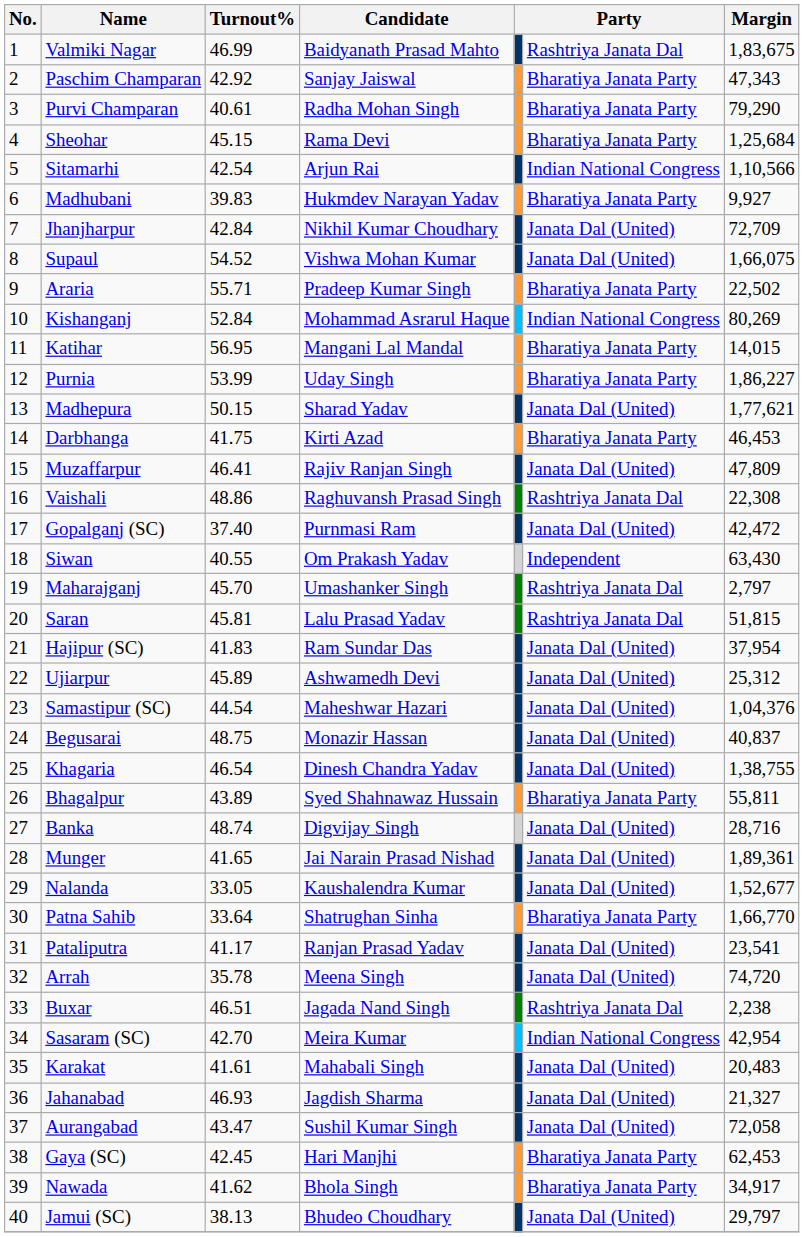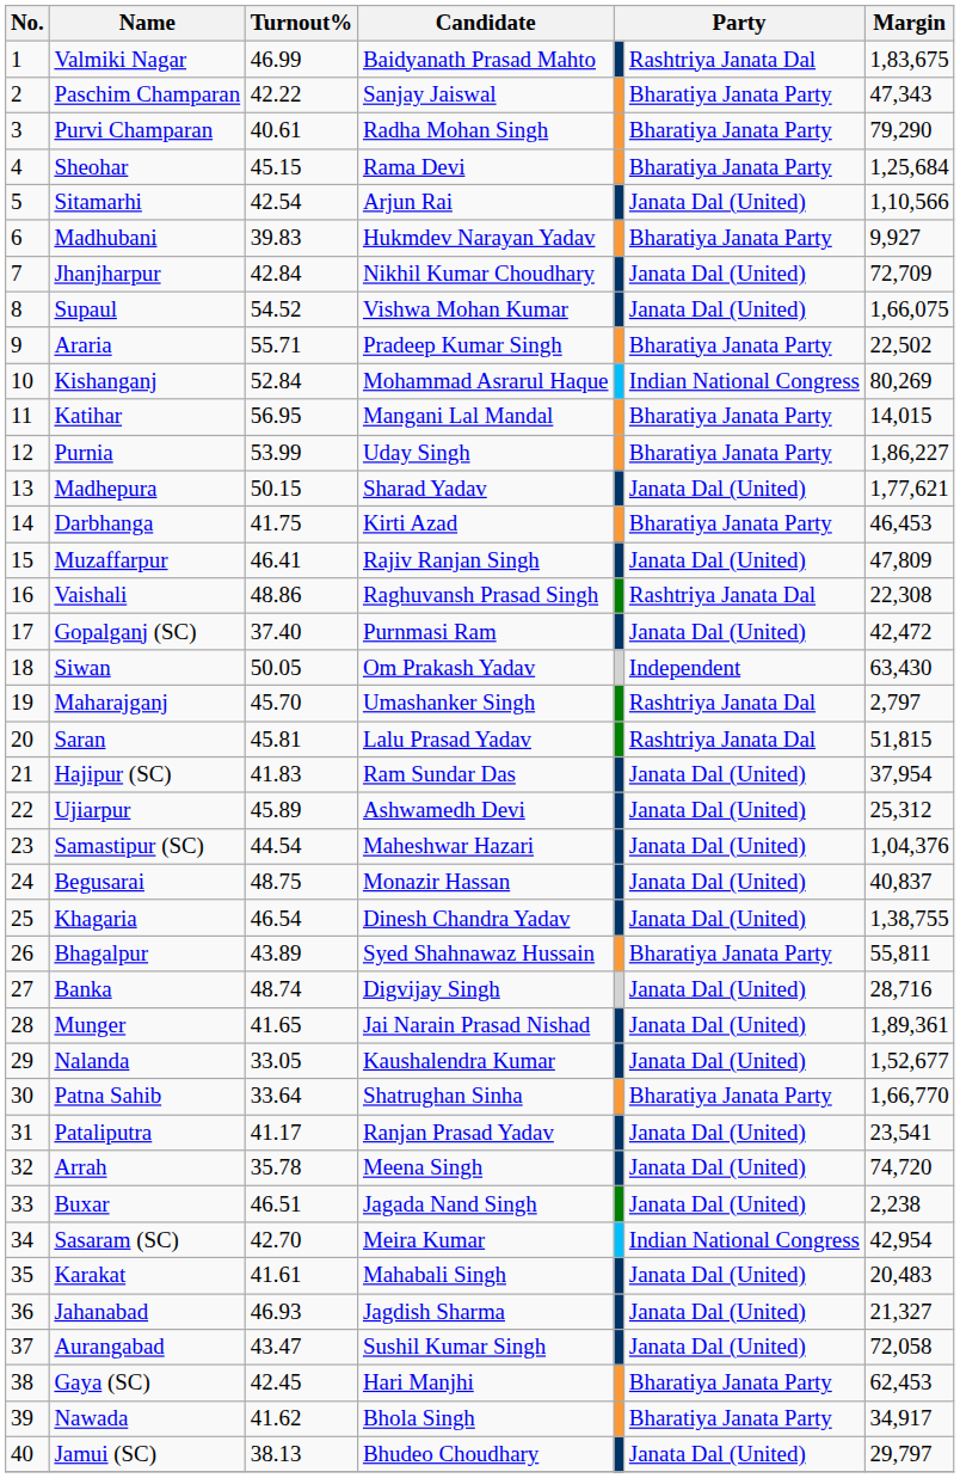Paschim Champaran | Turnout%: 42.92 -> 42.22
Sitamarhi | column 6: Indian National Congress -> Janata Dal (United)
Siwan | Turnout%: 40.55 -> 50.05
Buxar | column 6: Rashtriya Janata Dal -> Janata Dal (United)
